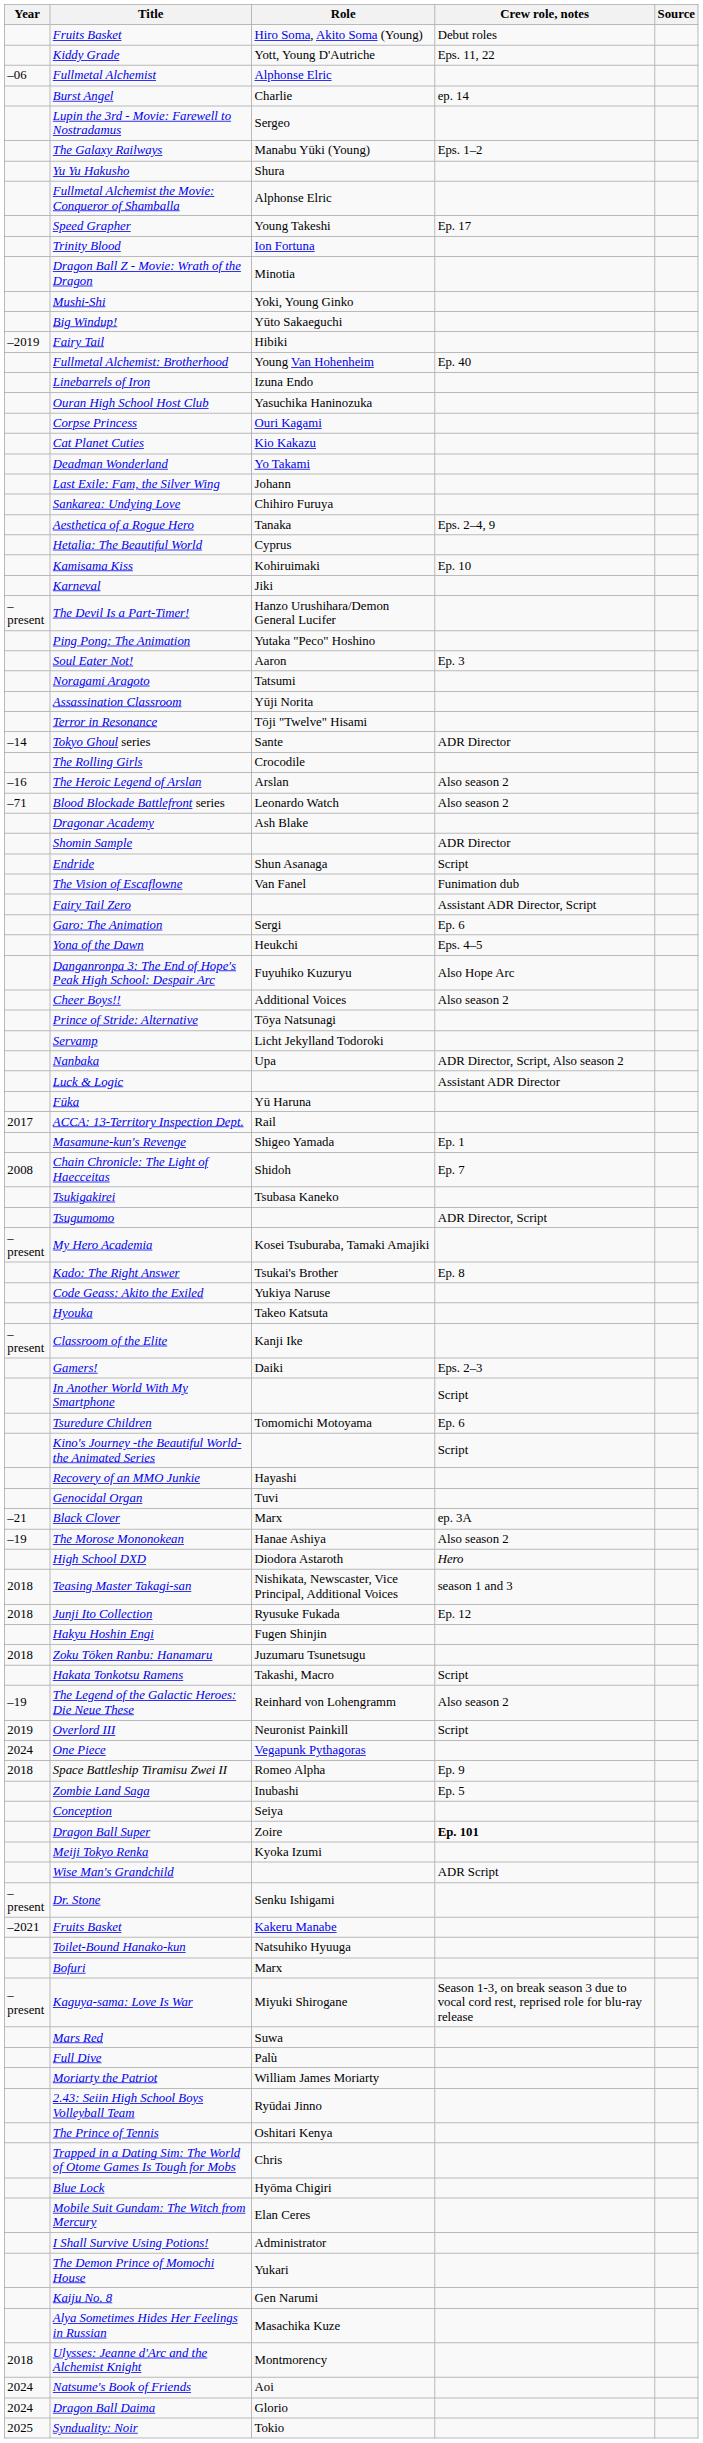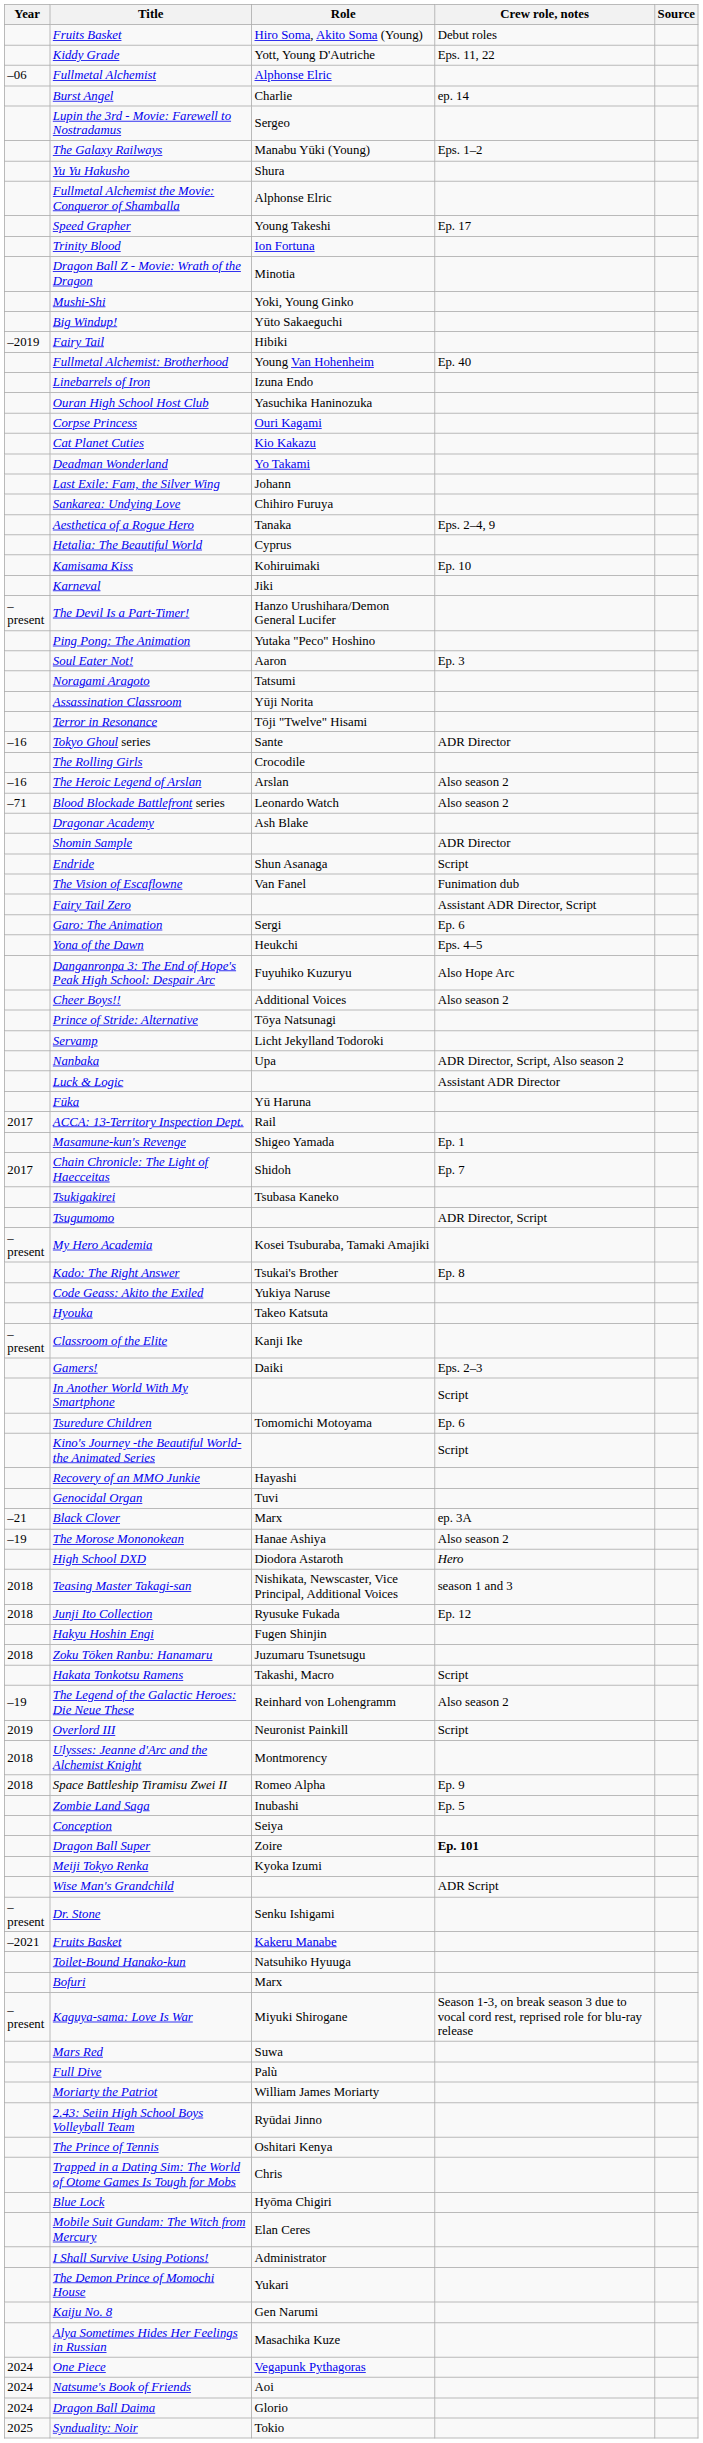Tokyo Ghoul series | Year: –14 -> –16
Chain Chronicle: The Light of Haecceitas | Year: 2008 -> 2017
rows swapped: Ulysses: Jeanne d'Arc and the Alchemist Knight <-> One Piece
